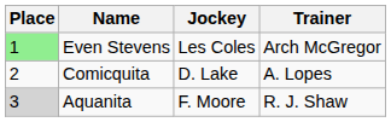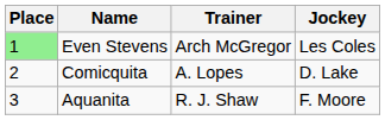columns swapped: Jockey <-> Trainer
Aquanita | Place: lightgrey background -> no background
